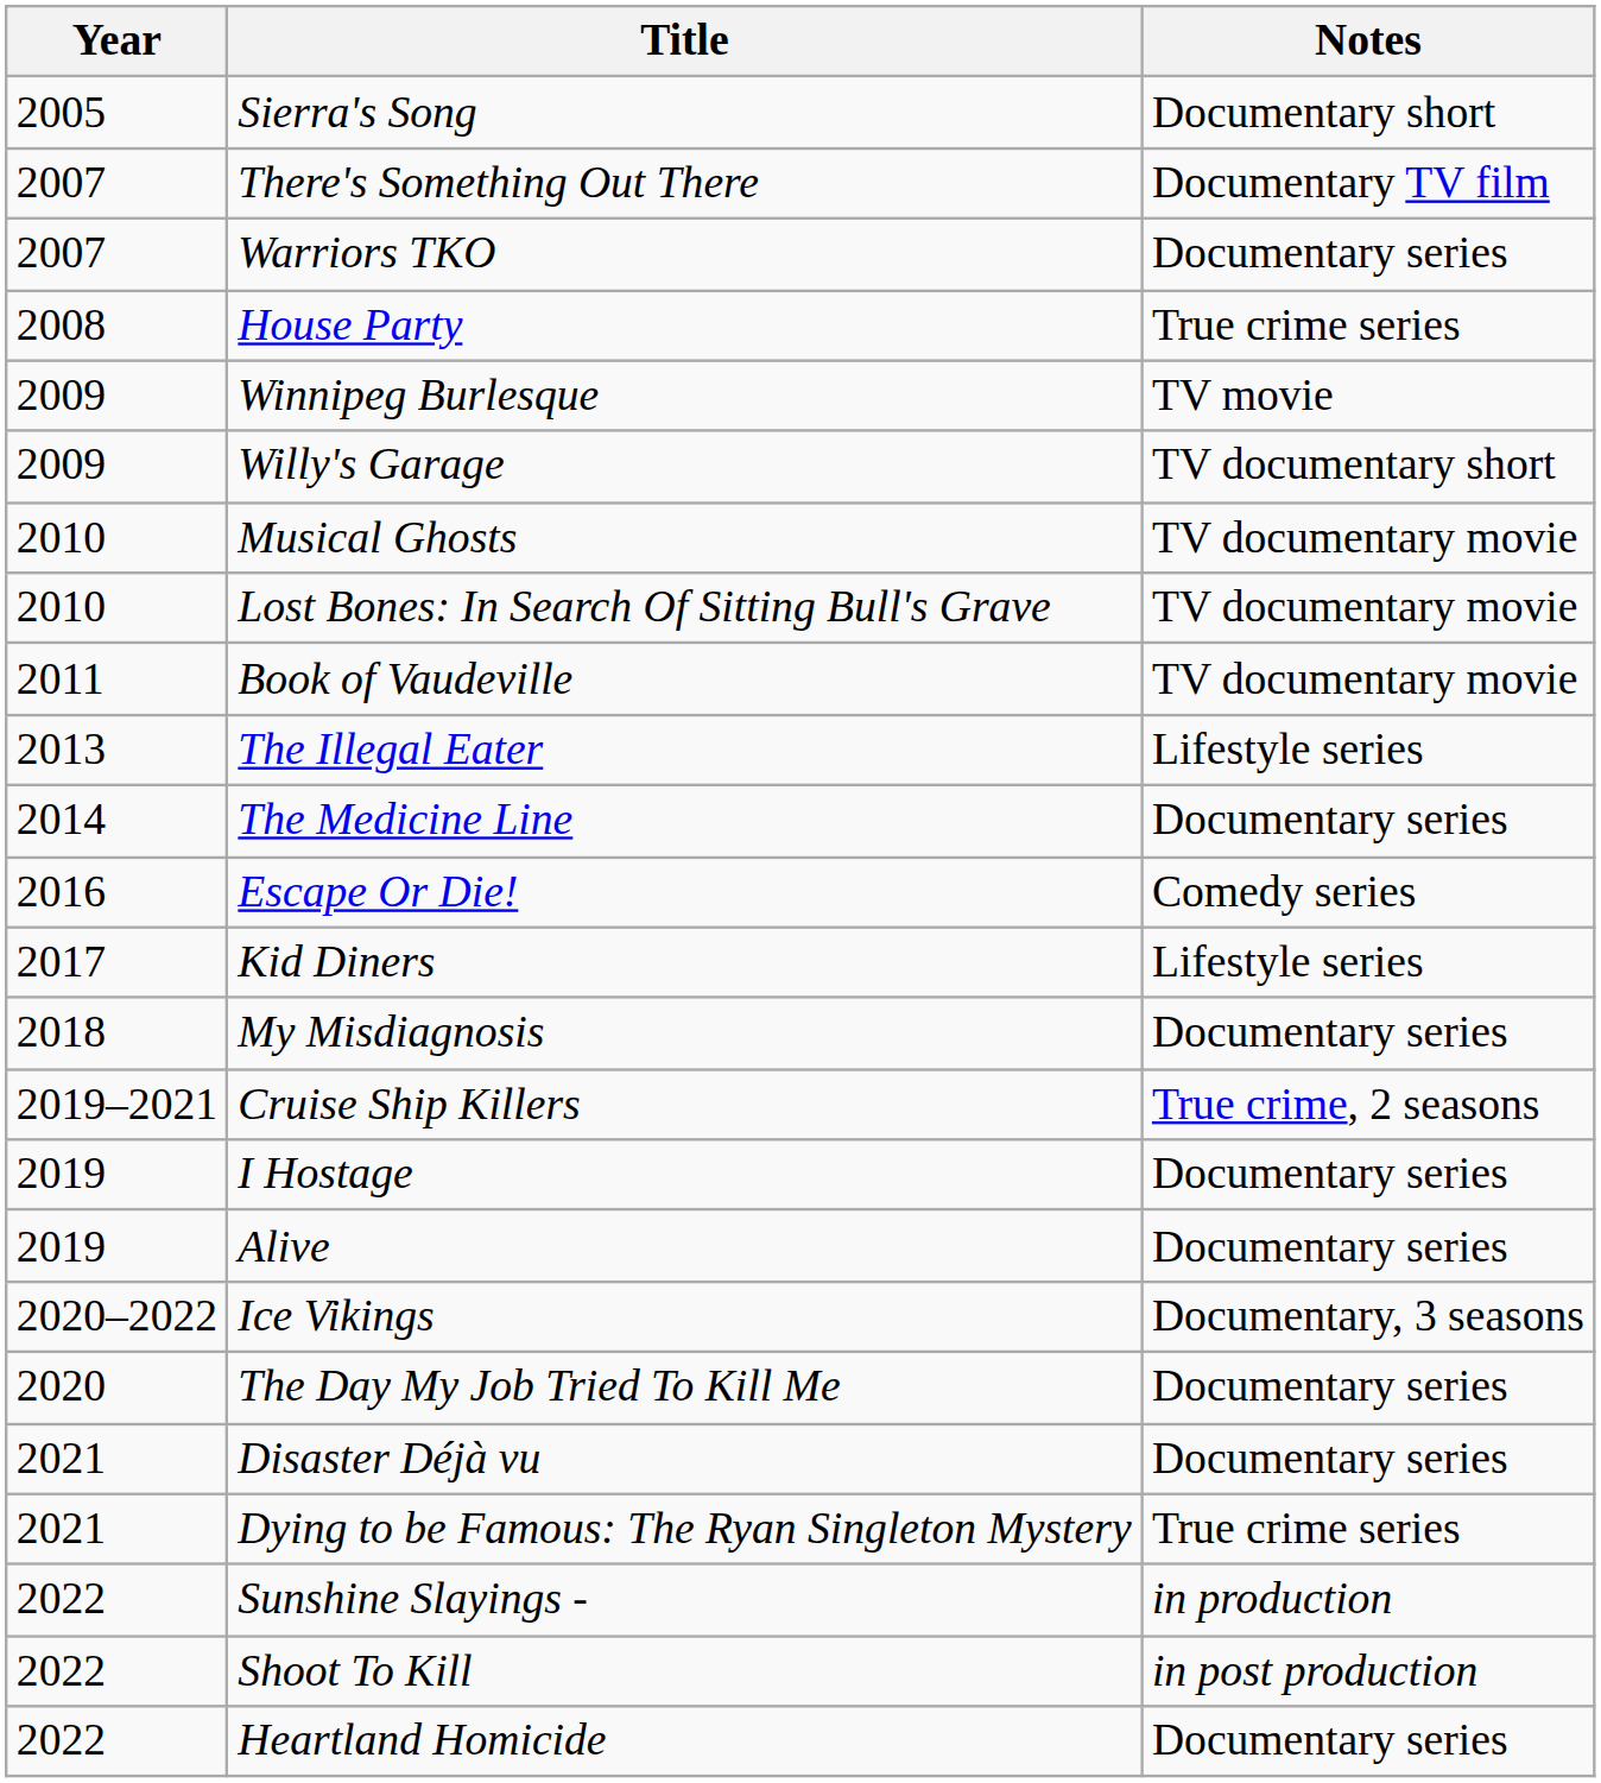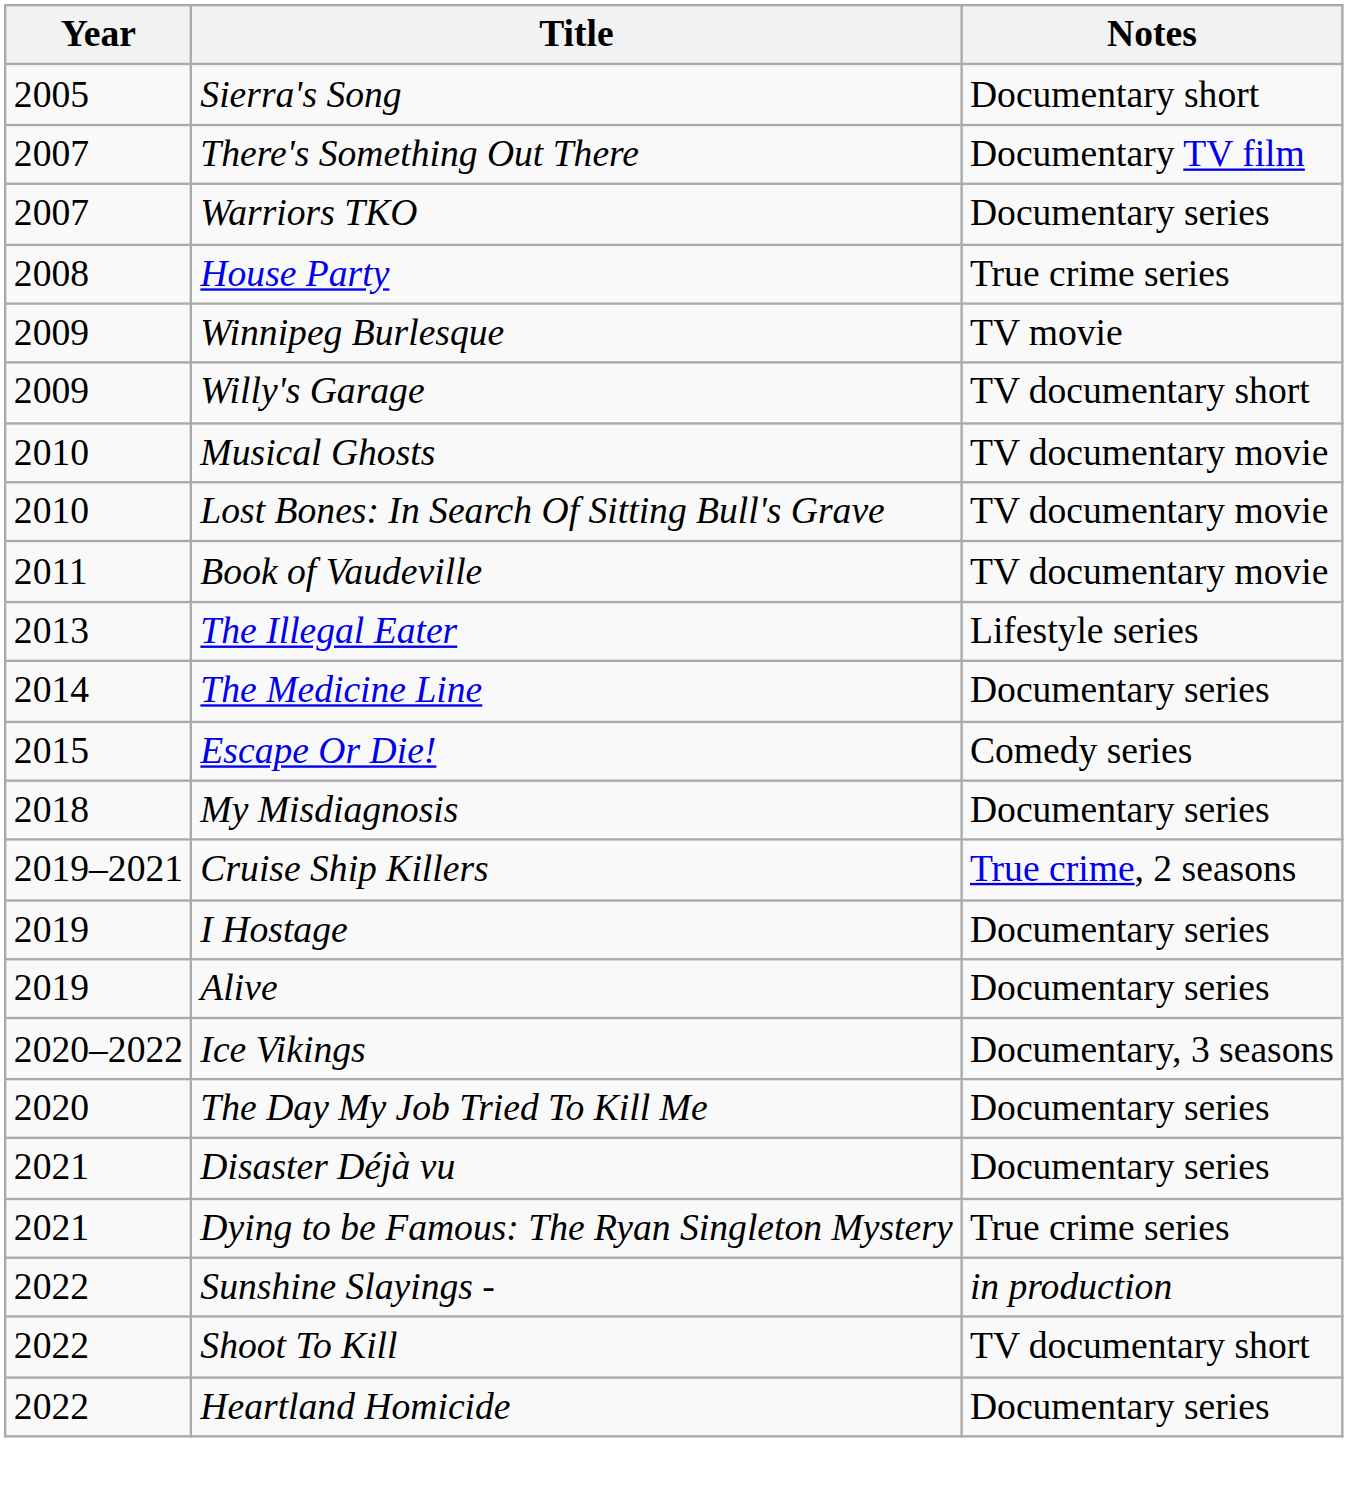Escape Or Die! | Year: 2016 -> 2015
- row: 2017 | Kid Diners | Lifestyle series
Shoot To Kill | Notes: in post production -> TV documentary short
